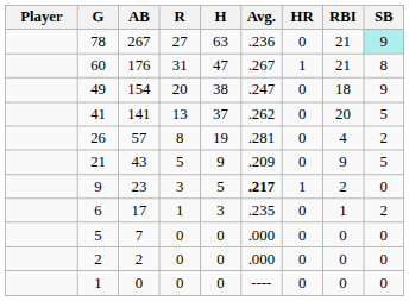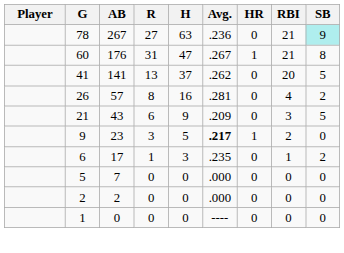- row: 49 | 154 | 20 | 38 | .247 | 0 | 18 | 9
57 | H: 19 -> 16
43 | R: 5 -> 6
43 | RBI: 9 -> 3
